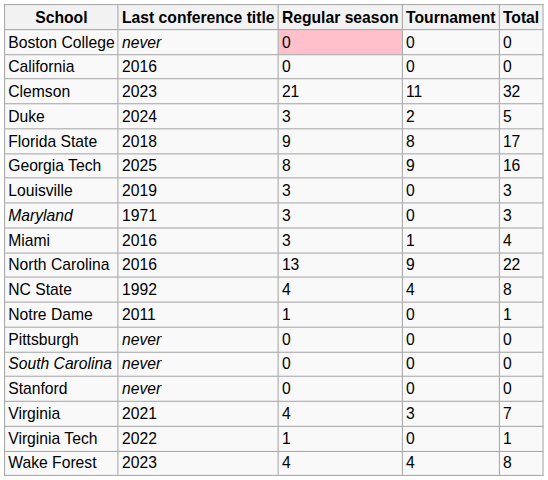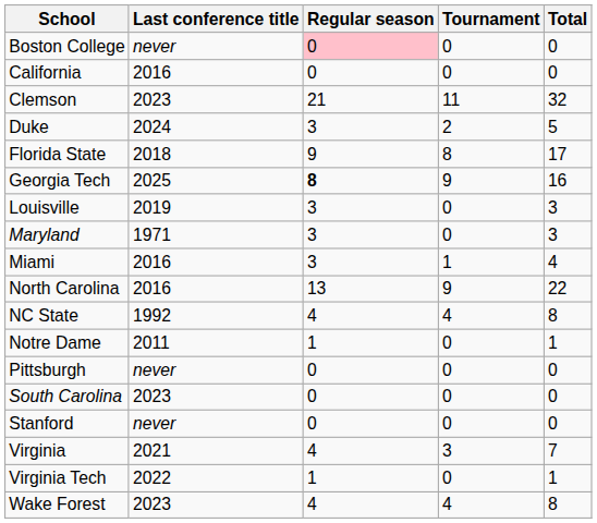Georgia Tech | Regular season: normal -> bold
South Carolina | Last conference title: never -> 2023
